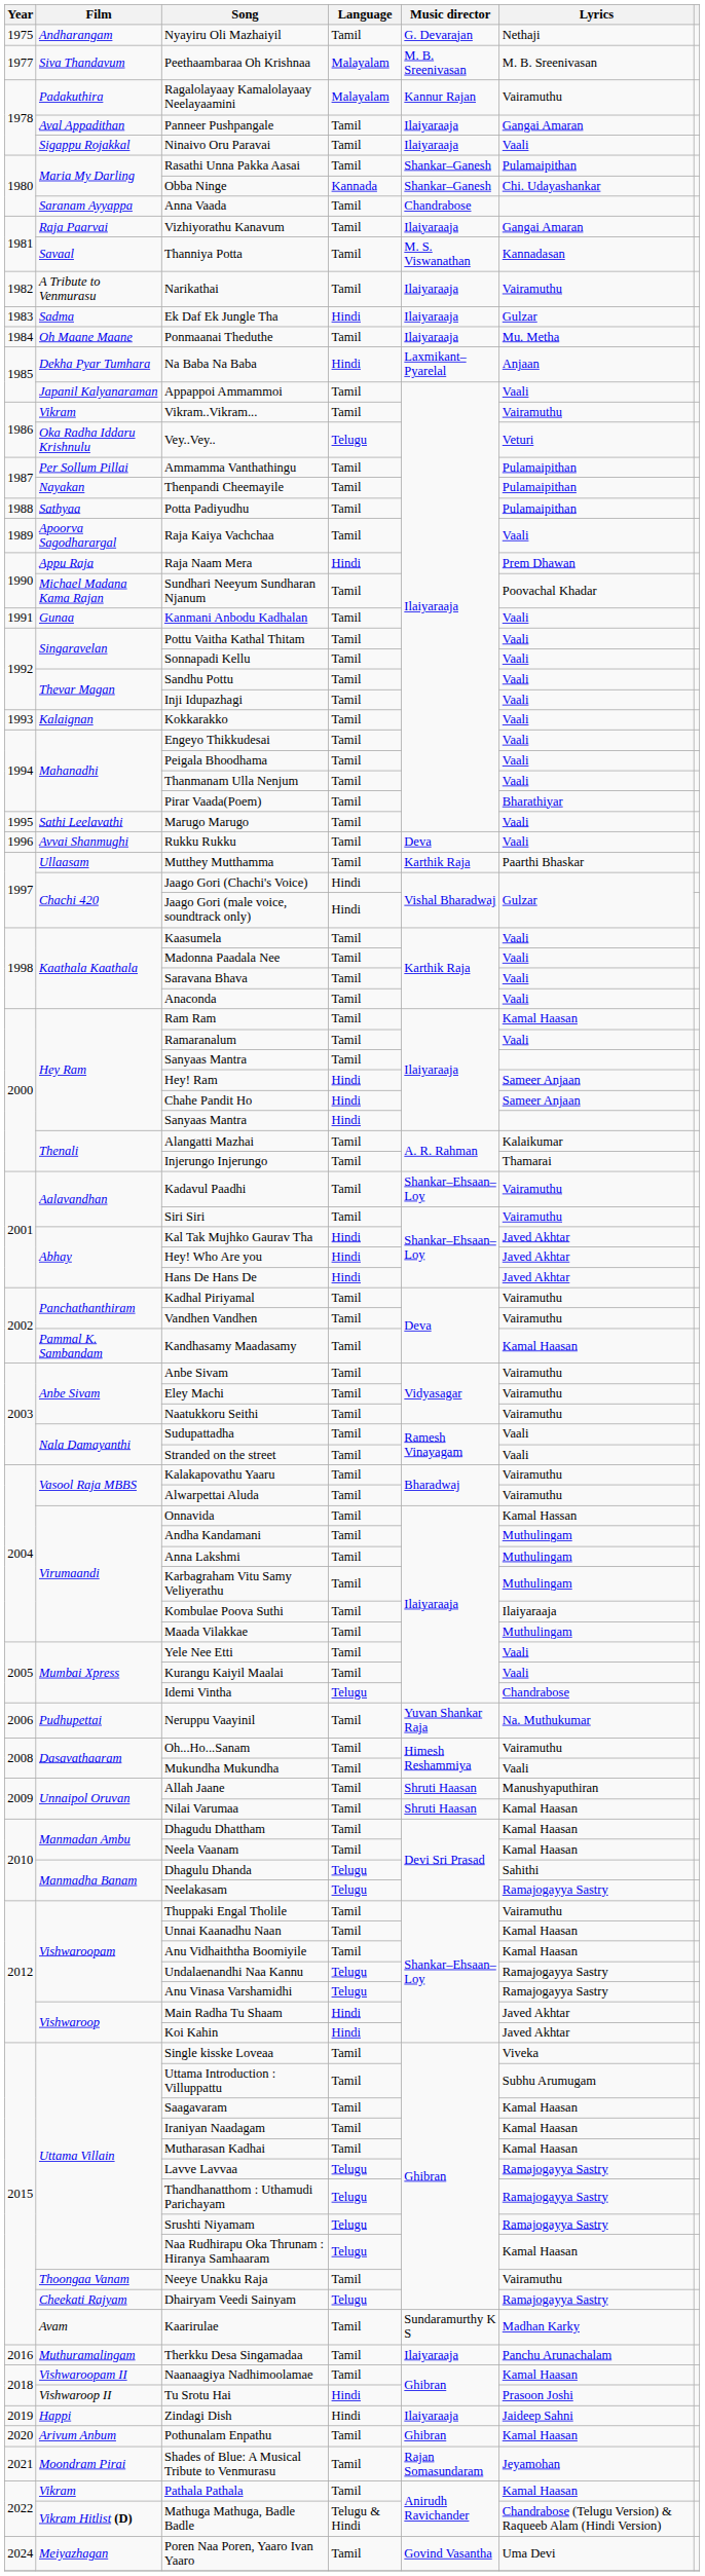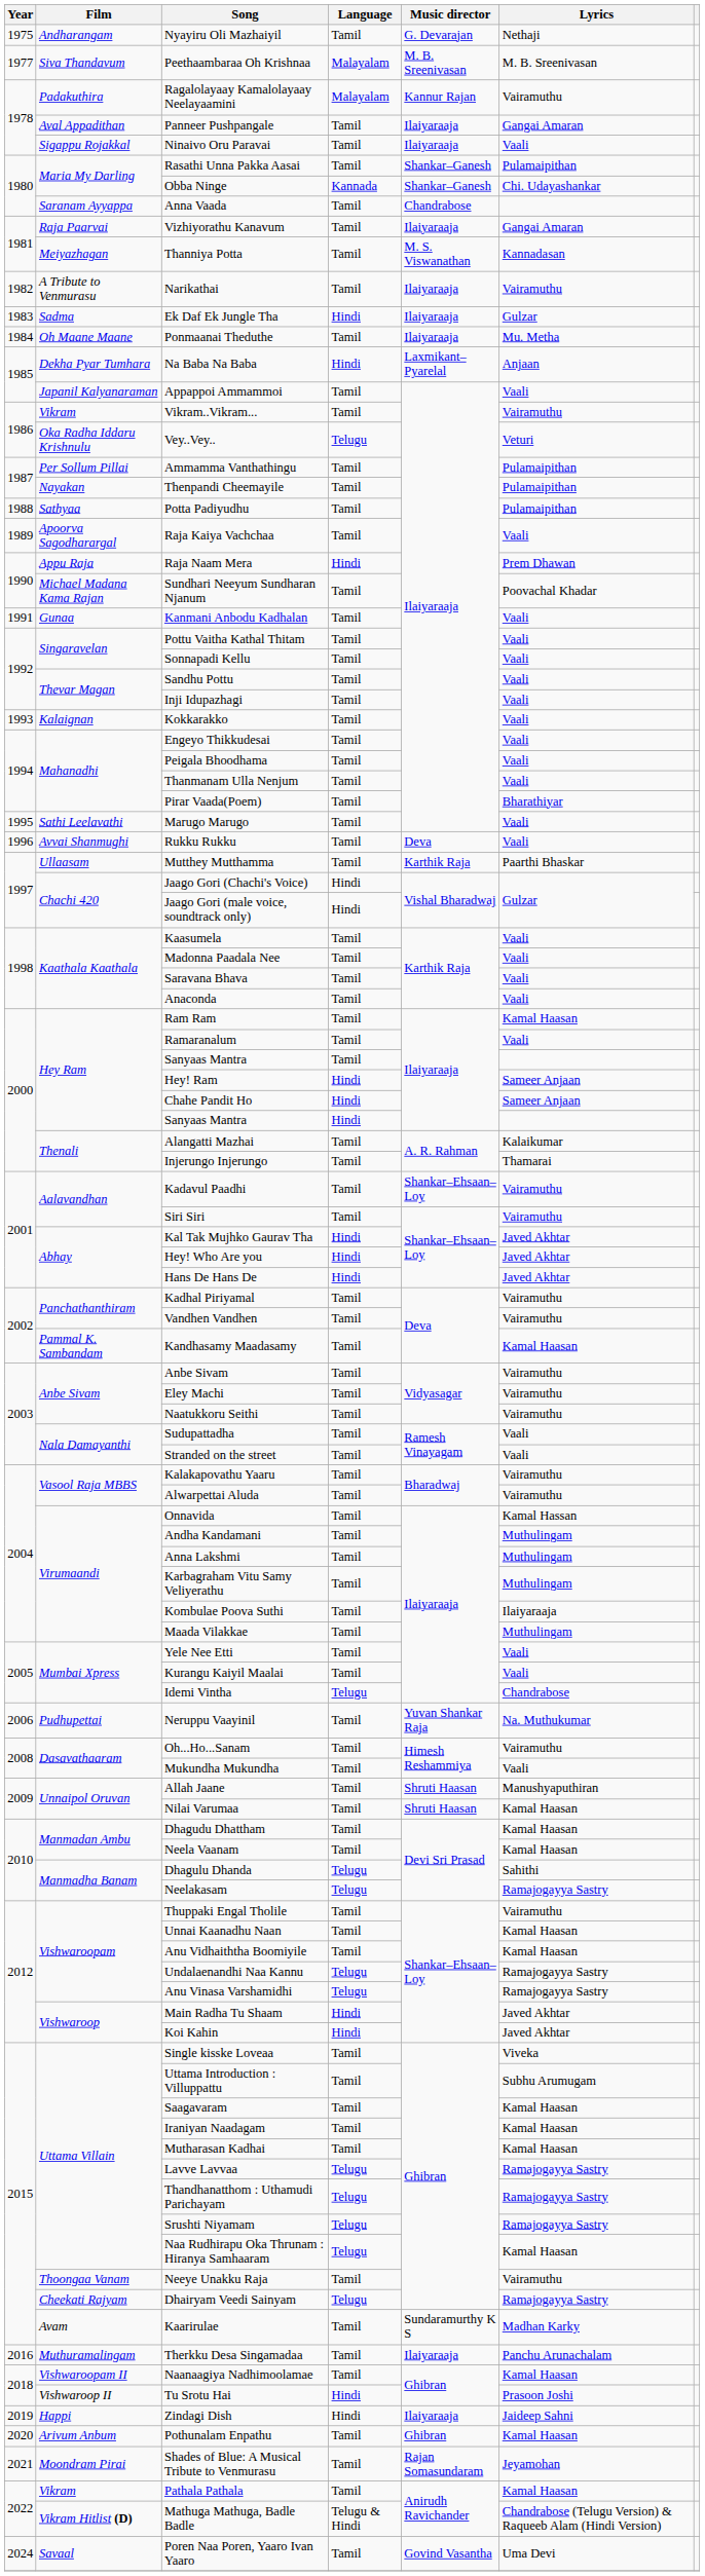Thanniya Potta | Film: Savaal -> Meiyazhagan
Poren Naa Poren, Yaaro Ivan Yaaro | Film: Meiyazhagan -> Savaal
